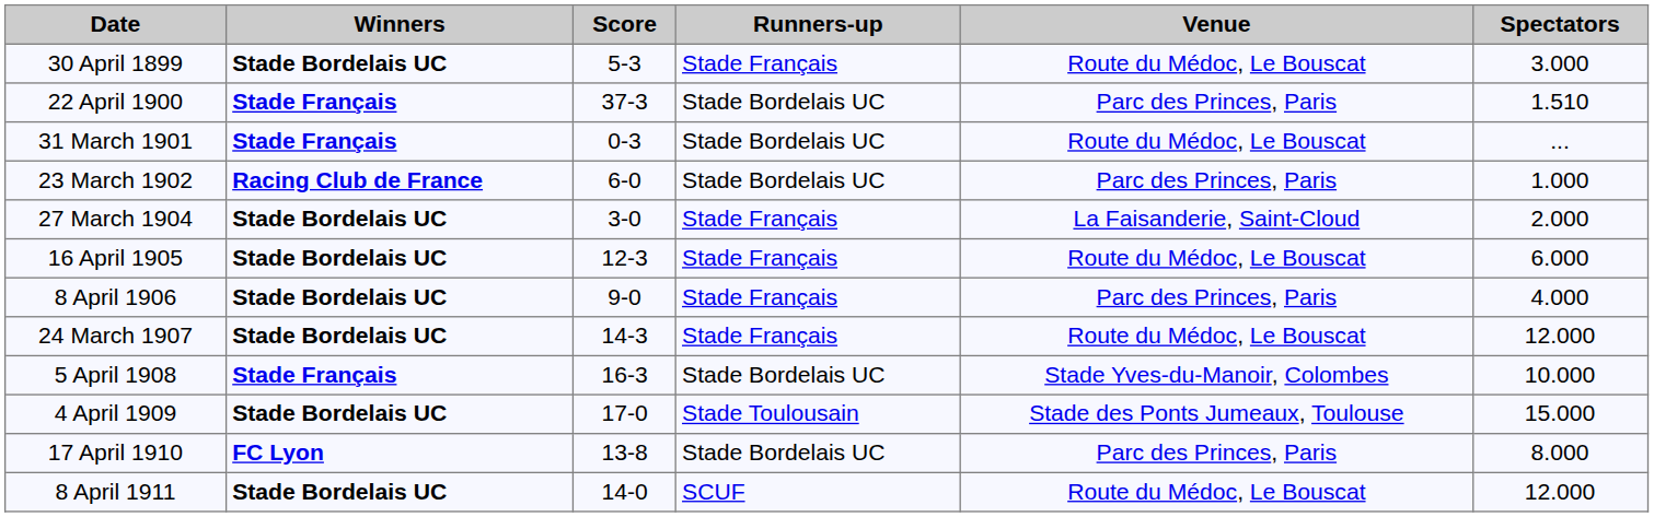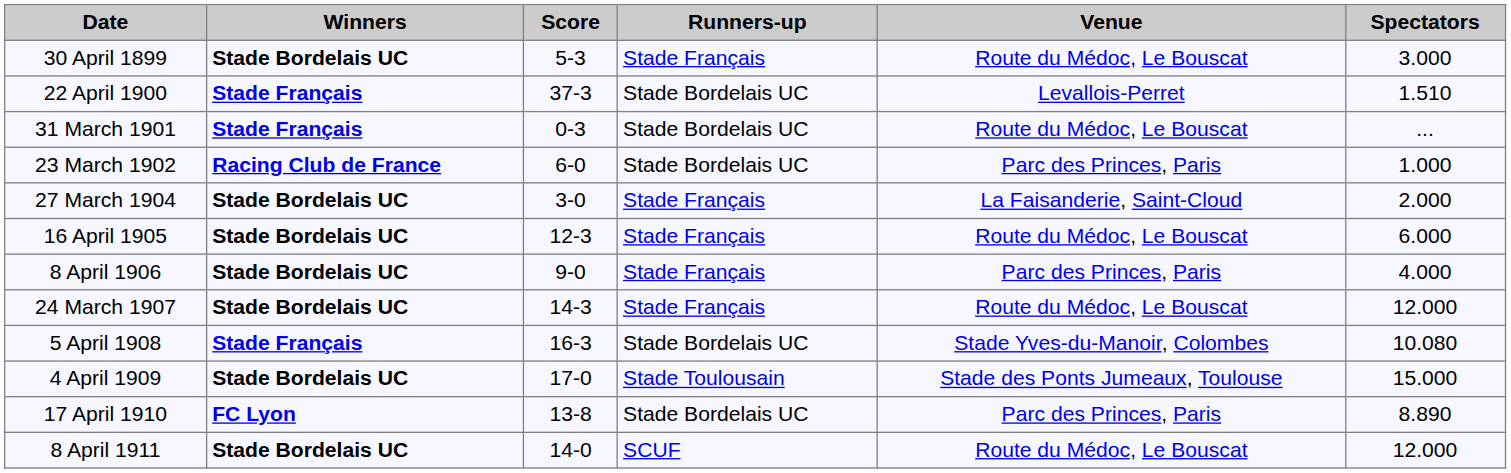22 April 1900 | Venue: Parc des Princes, Paris -> Levallois-Perret
5 April 1908 | Spectators: 10.000 -> 10.080
17 April 1910 | Spectators: 8.000 -> 8.890
